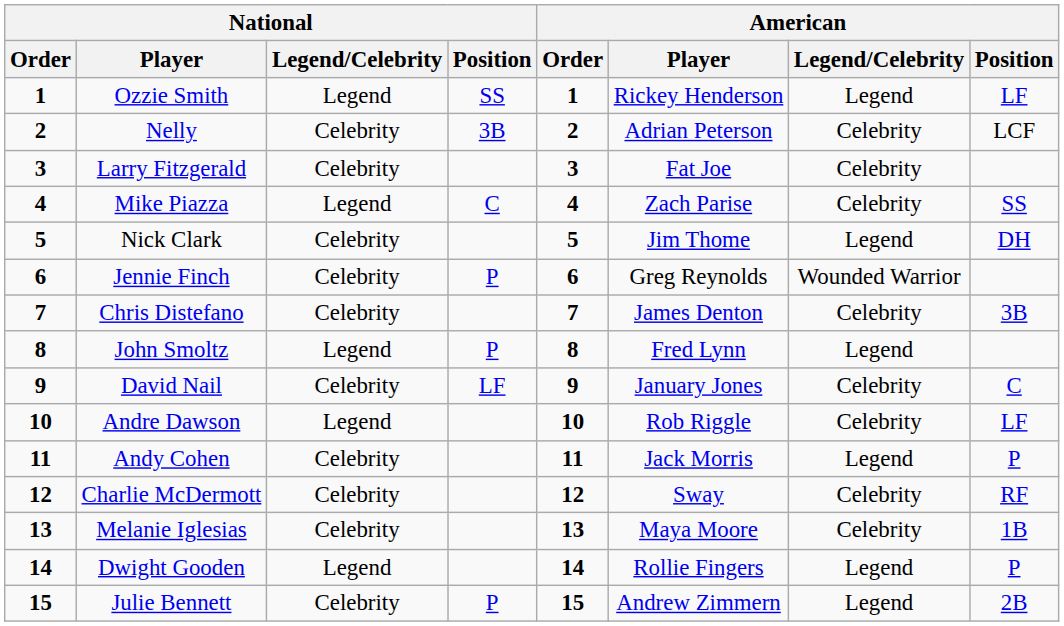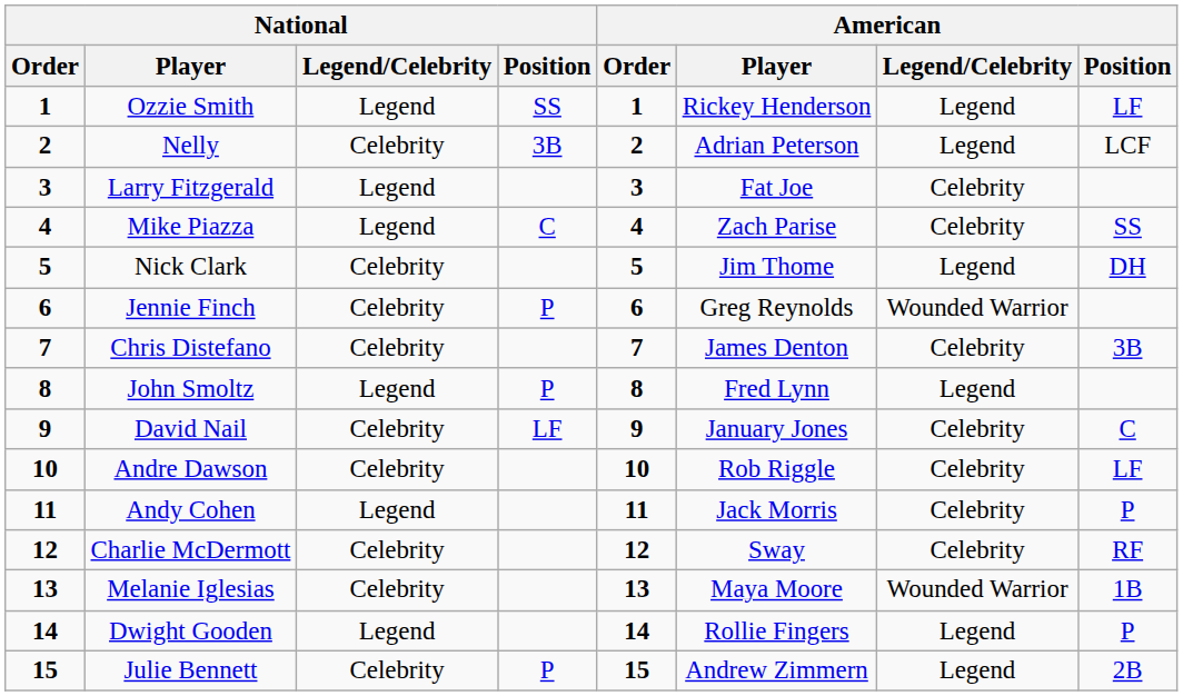Nelly | American / Legend/Celebrity: Celebrity -> Legend
Larry Fitzgerald | National / Legend/Celebrity: Celebrity -> Legend
Andre Dawson | National / Legend/Celebrity: Legend -> Celebrity
Andy Cohen | National / Legend/Celebrity: Celebrity -> Legend
Andy Cohen | American / Legend/Celebrity: Legend -> Celebrity
Melanie Iglesias | American / Legend/Celebrity: Celebrity -> Wounded Warrior
